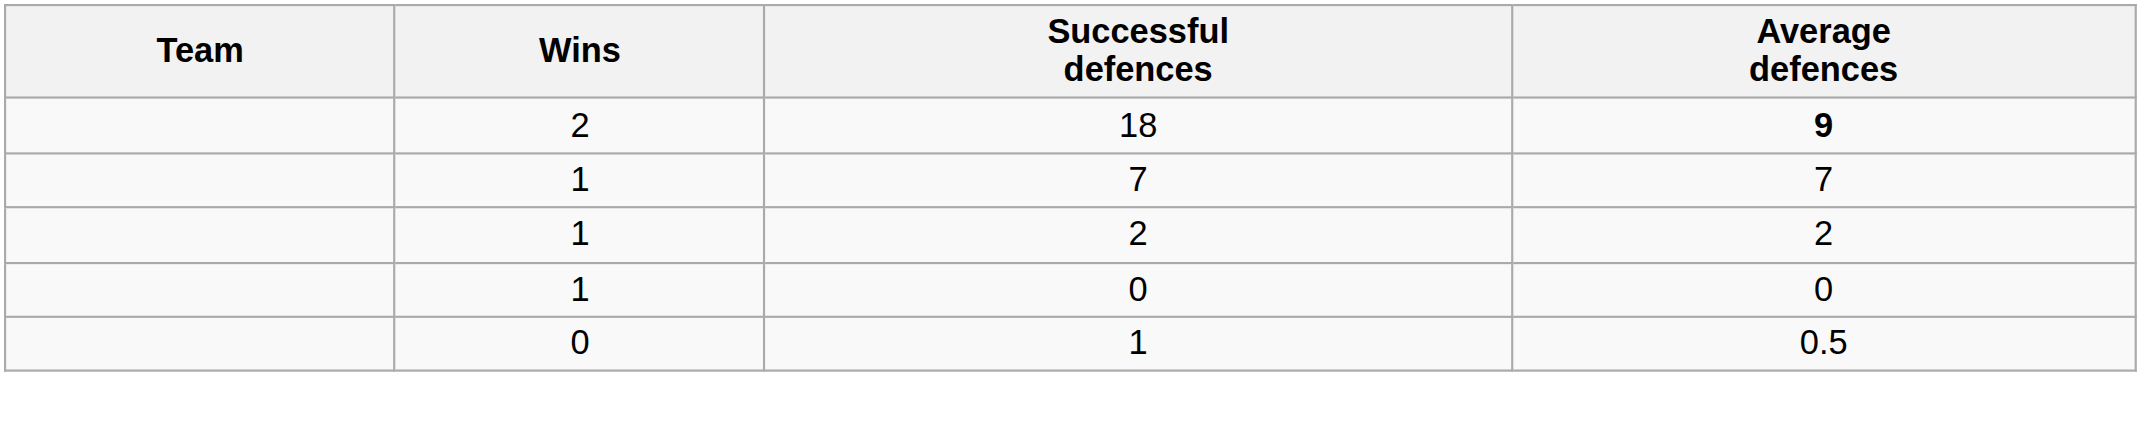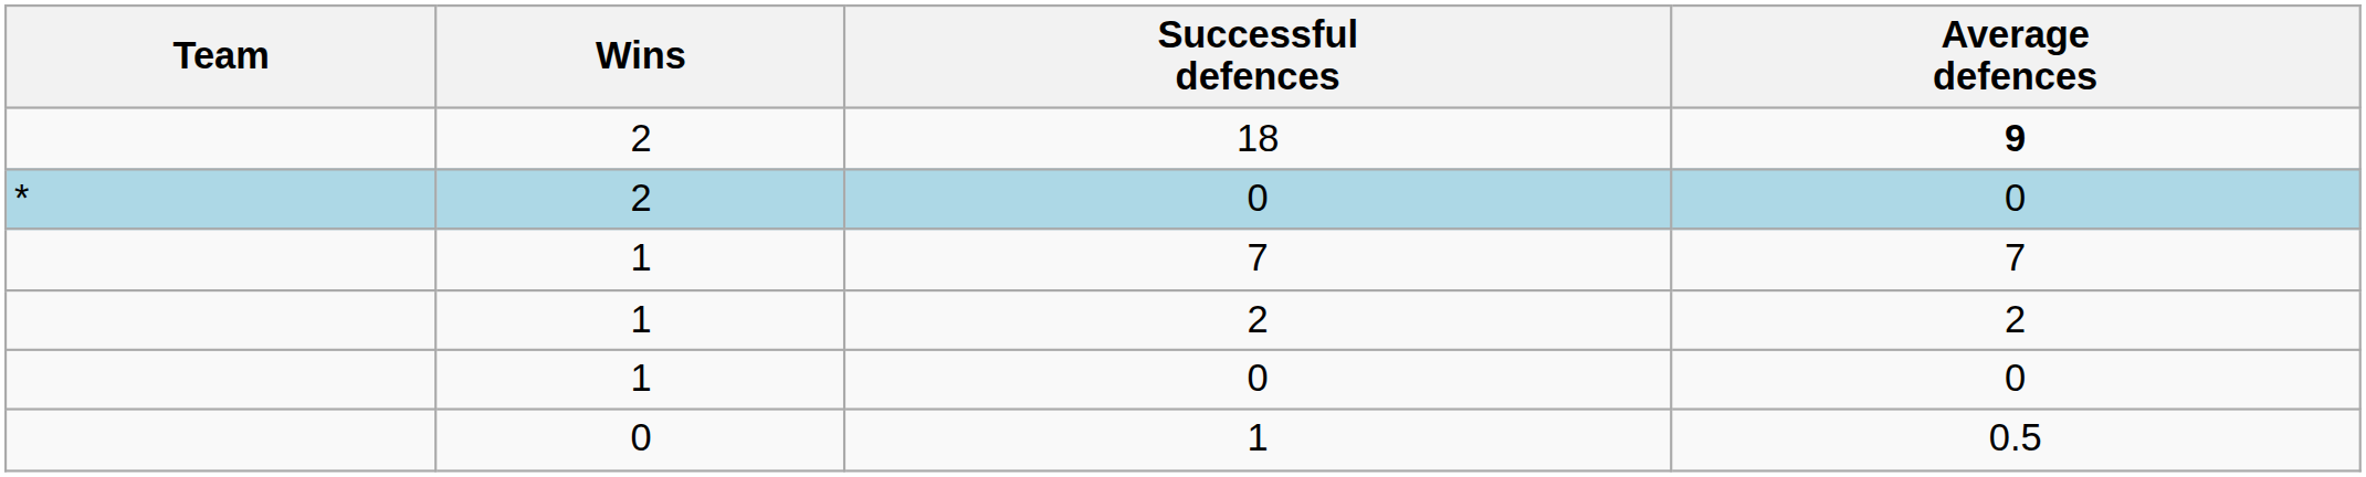+ row: * | 2 | 0 | 0
